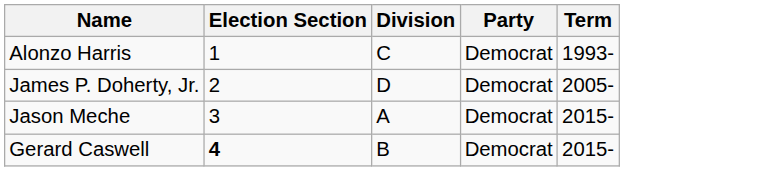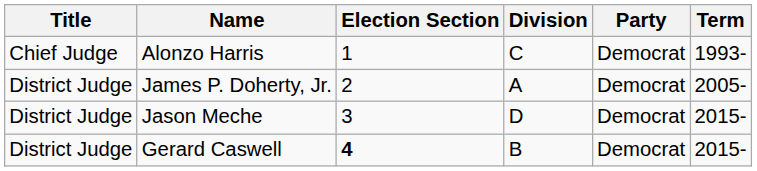+ column: Title | Chief Judge | District Judge | District Judge | District Judge
James P. Doherty, Jr. | Division: D -> A
Jason Meche | Division: A -> D
